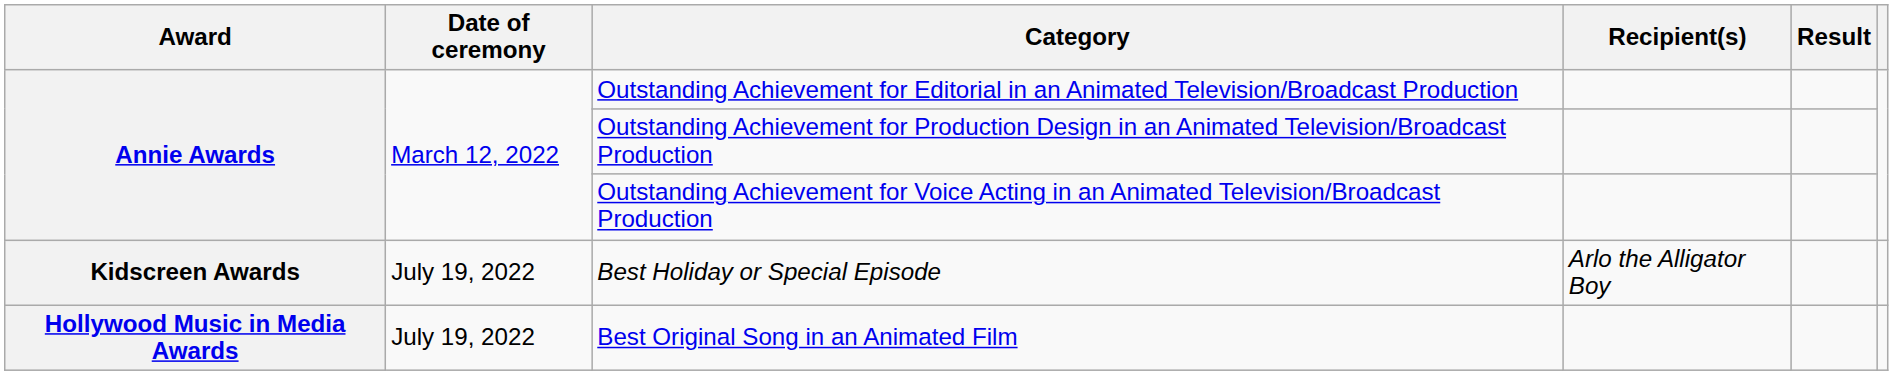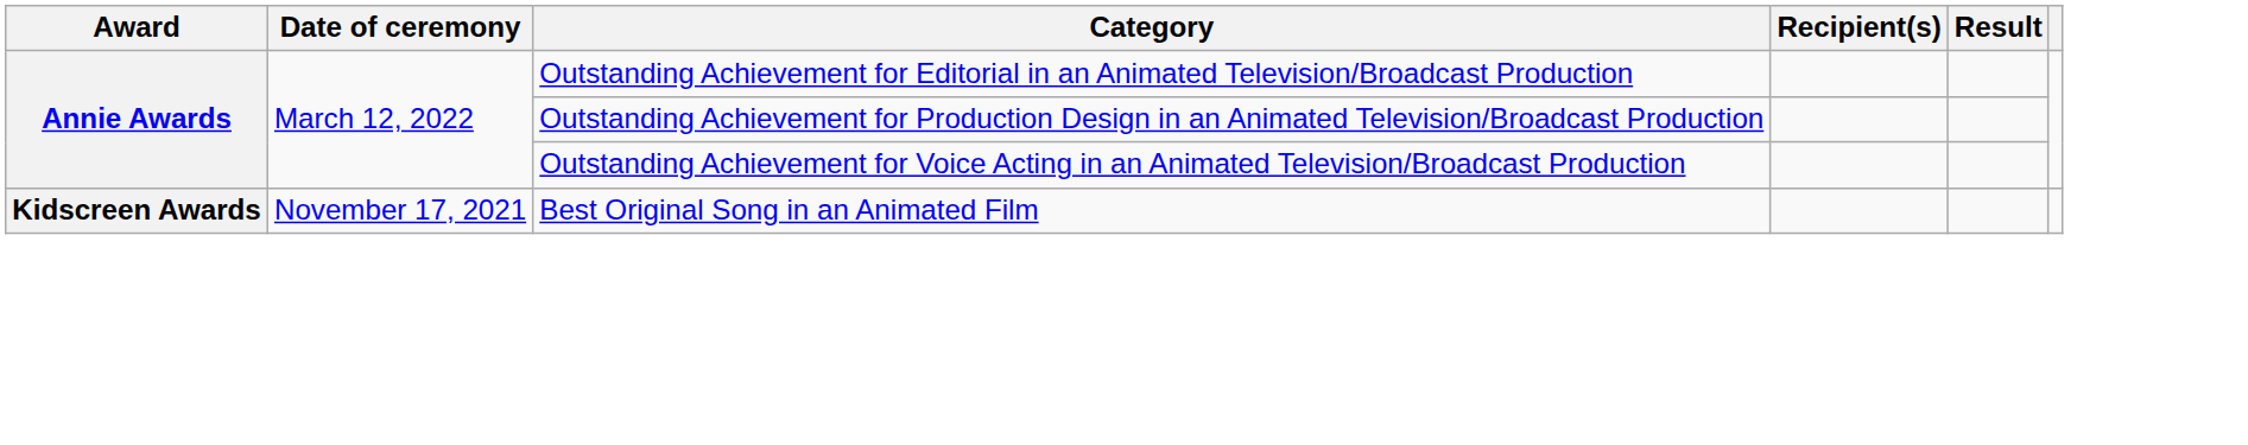- row: Kidscreen Awards | July 19, 2022 | Best Holiday or Special Episode | Arlo the Alligator Boy
Best Original Song in an Animated Film | Award: Hollywood Music in Media Awards -> Kidscreen Awards
Best Original Song in an Animated Film | Date of ceremony: July 19, 2022 -> November 17, 2021
